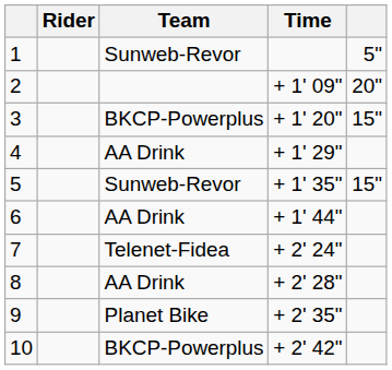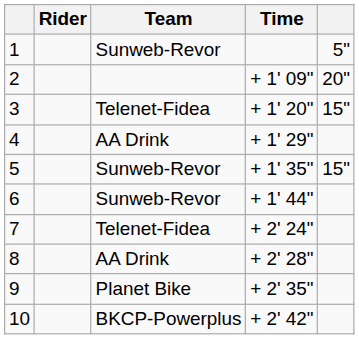3 | Team: BKCP-Powerplus -> Telenet-Fidea
6 | Team: AA Drink -> Sunweb-Revor
